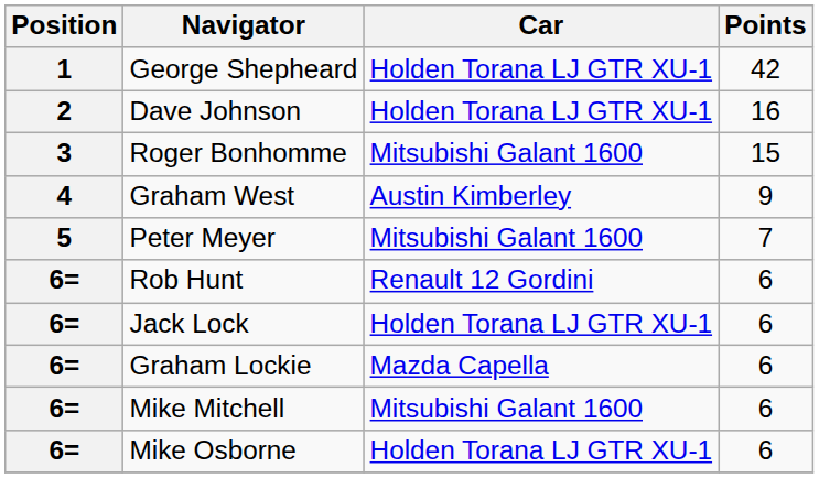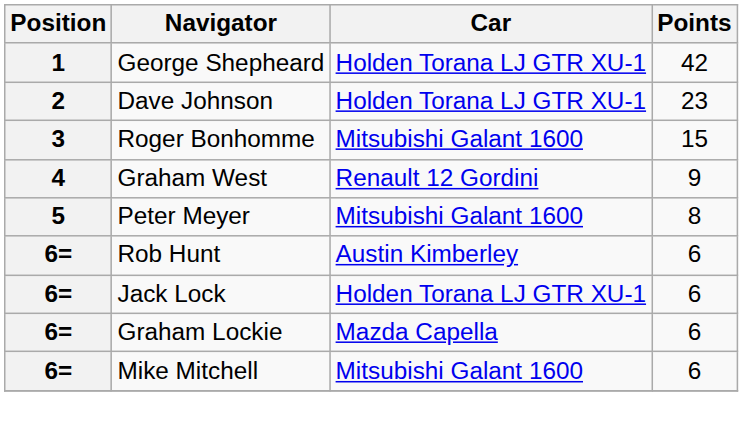Dave Johnson | Points: 16 -> 23
Graham West | Car: Austin Kimberley -> Renault 12 Gordini
Peter Meyer | Points: 7 -> 8
Rob Hunt | Car: Renault 12 Gordini -> Austin Kimberley
- row: 6= | Mike Osborne | Holden Torana LJ GTR XU-1 | 6
